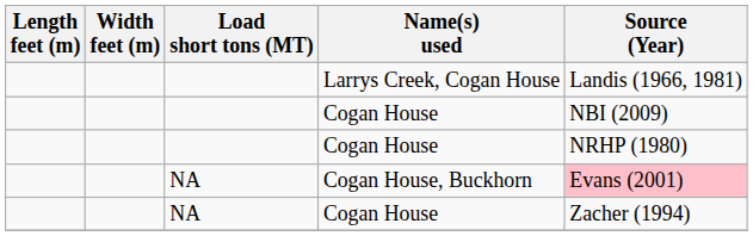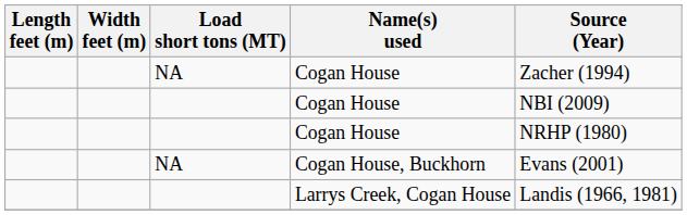rows swapped: Larrys Creek, Cogan House <-> NA / Cogan House
Cogan House, Buckhorn | Source (Year): pink background -> no background
